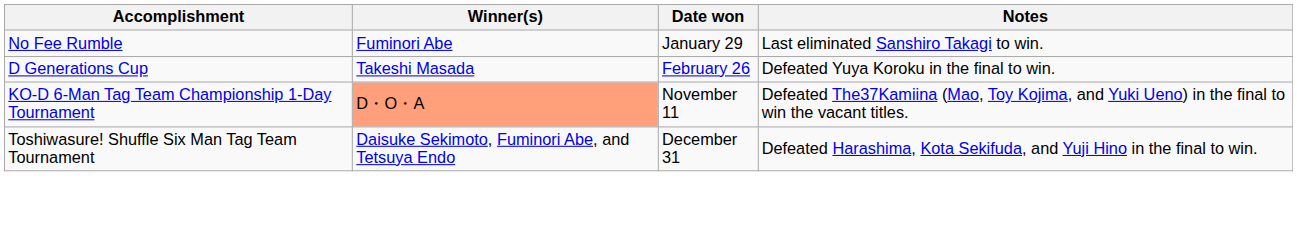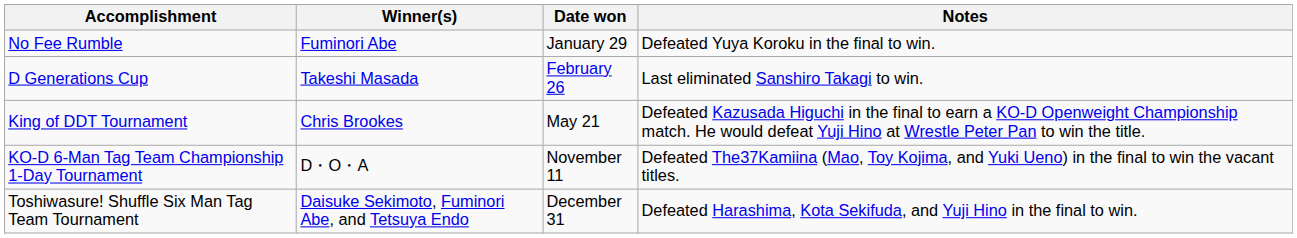No Fee Rumble | Notes: Last eliminated Sanshiro Takagi to win. -> Defeated Yuya Koroku in the final to win.
D Generations Cup | Notes: Defeated Yuya Koroku in the final to win. -> Last eliminated Sanshiro Takagi to win.
+ row: King of DDT Tournament | Chris Brookes | May 21 | Defeated Kazusada Higuchi in the final to earn a KO-D Openweight Championship match. He would defeat Yuji Hino at Wrestle Peter Pan to win the title.
KO-D 6-Man Tag Team Championship 1-Day Tournament | Winner(s): lightsalmon background -> no background
